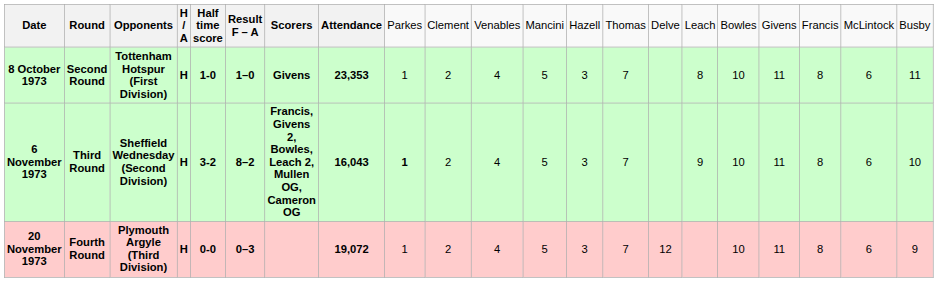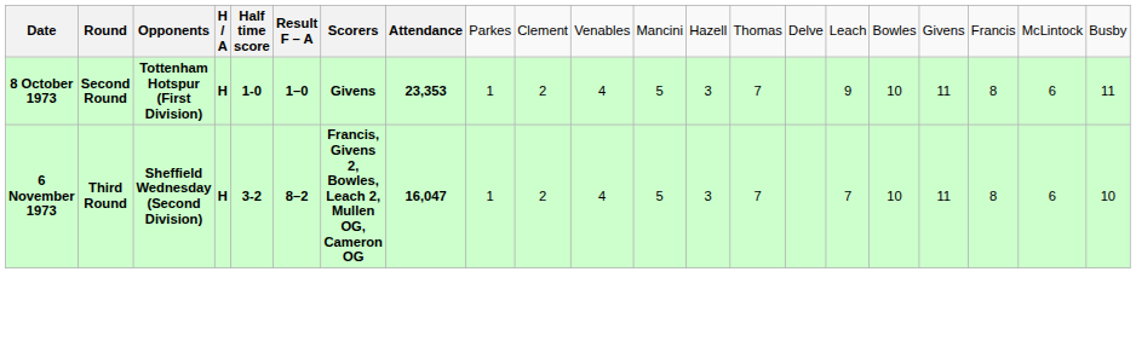8 October 1973 | column 16: 8 -> 9
6 November 1973 | column 8: 16,043 -> 16,047
6 November 1973 | column 9: bold -> normal
6 November 1973 | column 16: 9 -> 7
- row: 20 November 1973 | Fourth Round | Plymouth Argyle (Third Division) | H | 0-0 | 0–3 | 19,072 | 1 | 2 | 4 | 5 | 3 | 7 | 12 | 10 | 11 | 8 | 6 | 9
